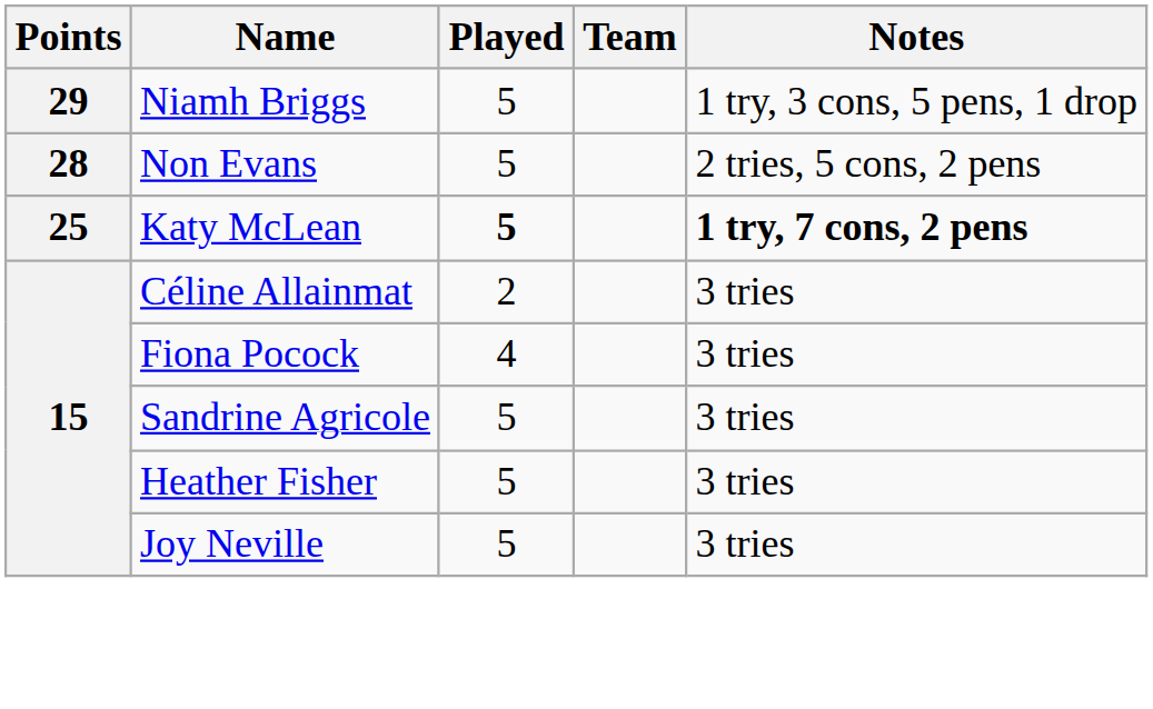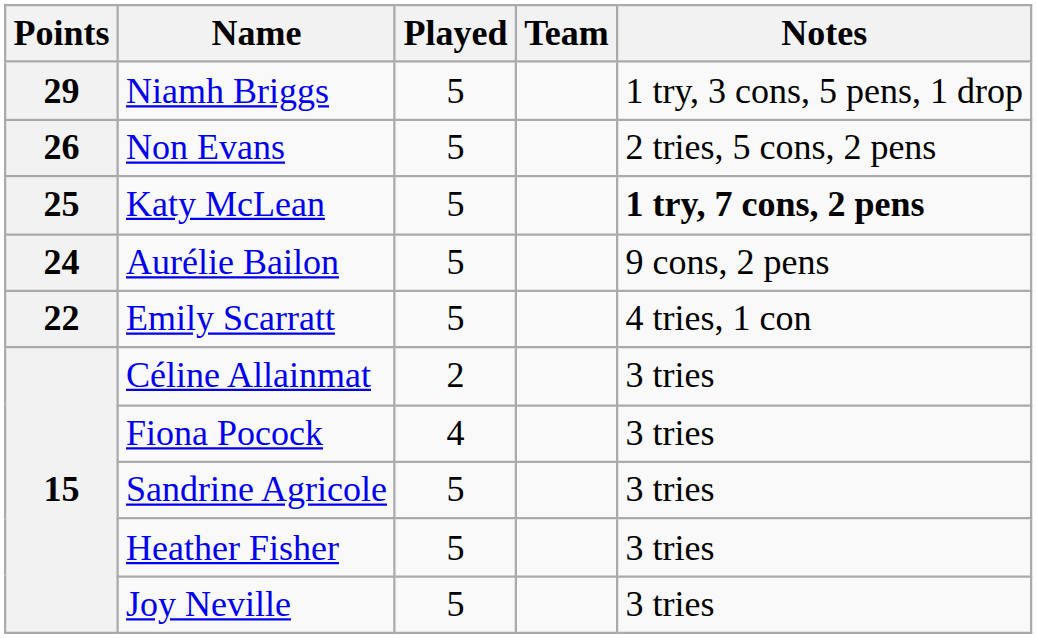Non Evans | Points: 28 -> 26
Katy McLean | Played: bold -> normal
+ row: 24 | Aurélie Bailon | 5 | 9 cons, 2 pens
+ row: 22 | Emily Scarratt | 5 | 4 tries, 1 con
